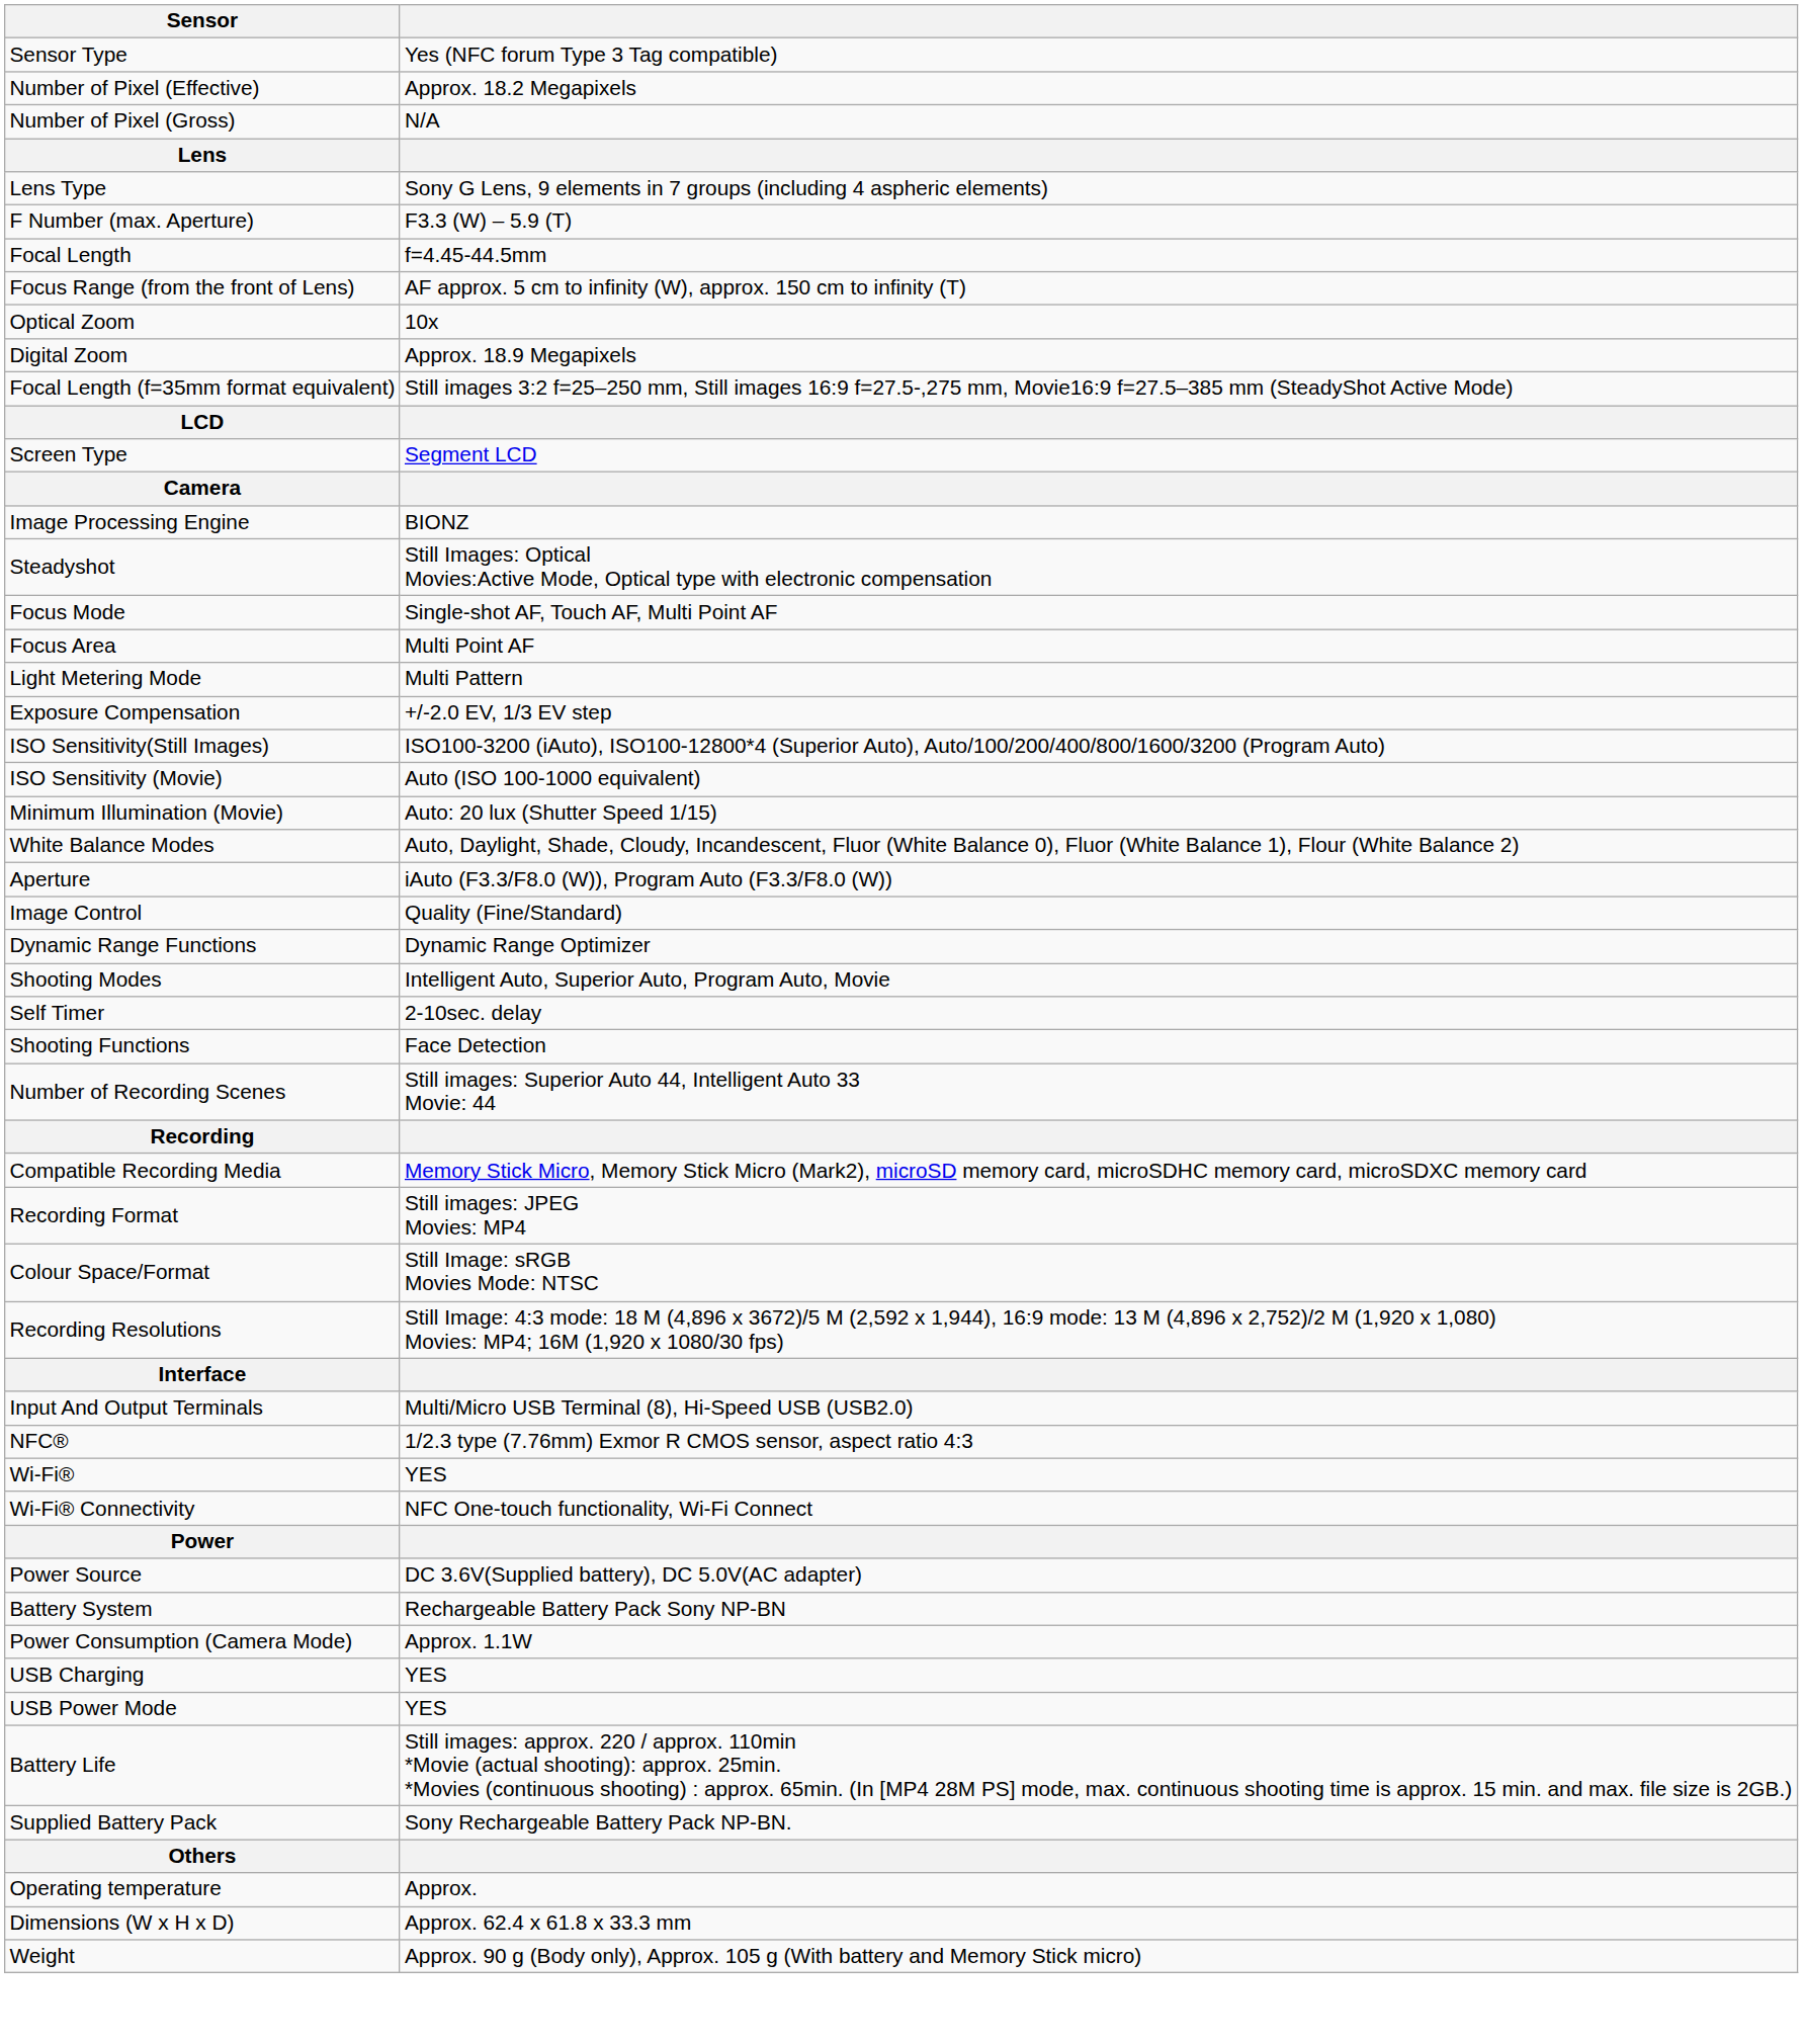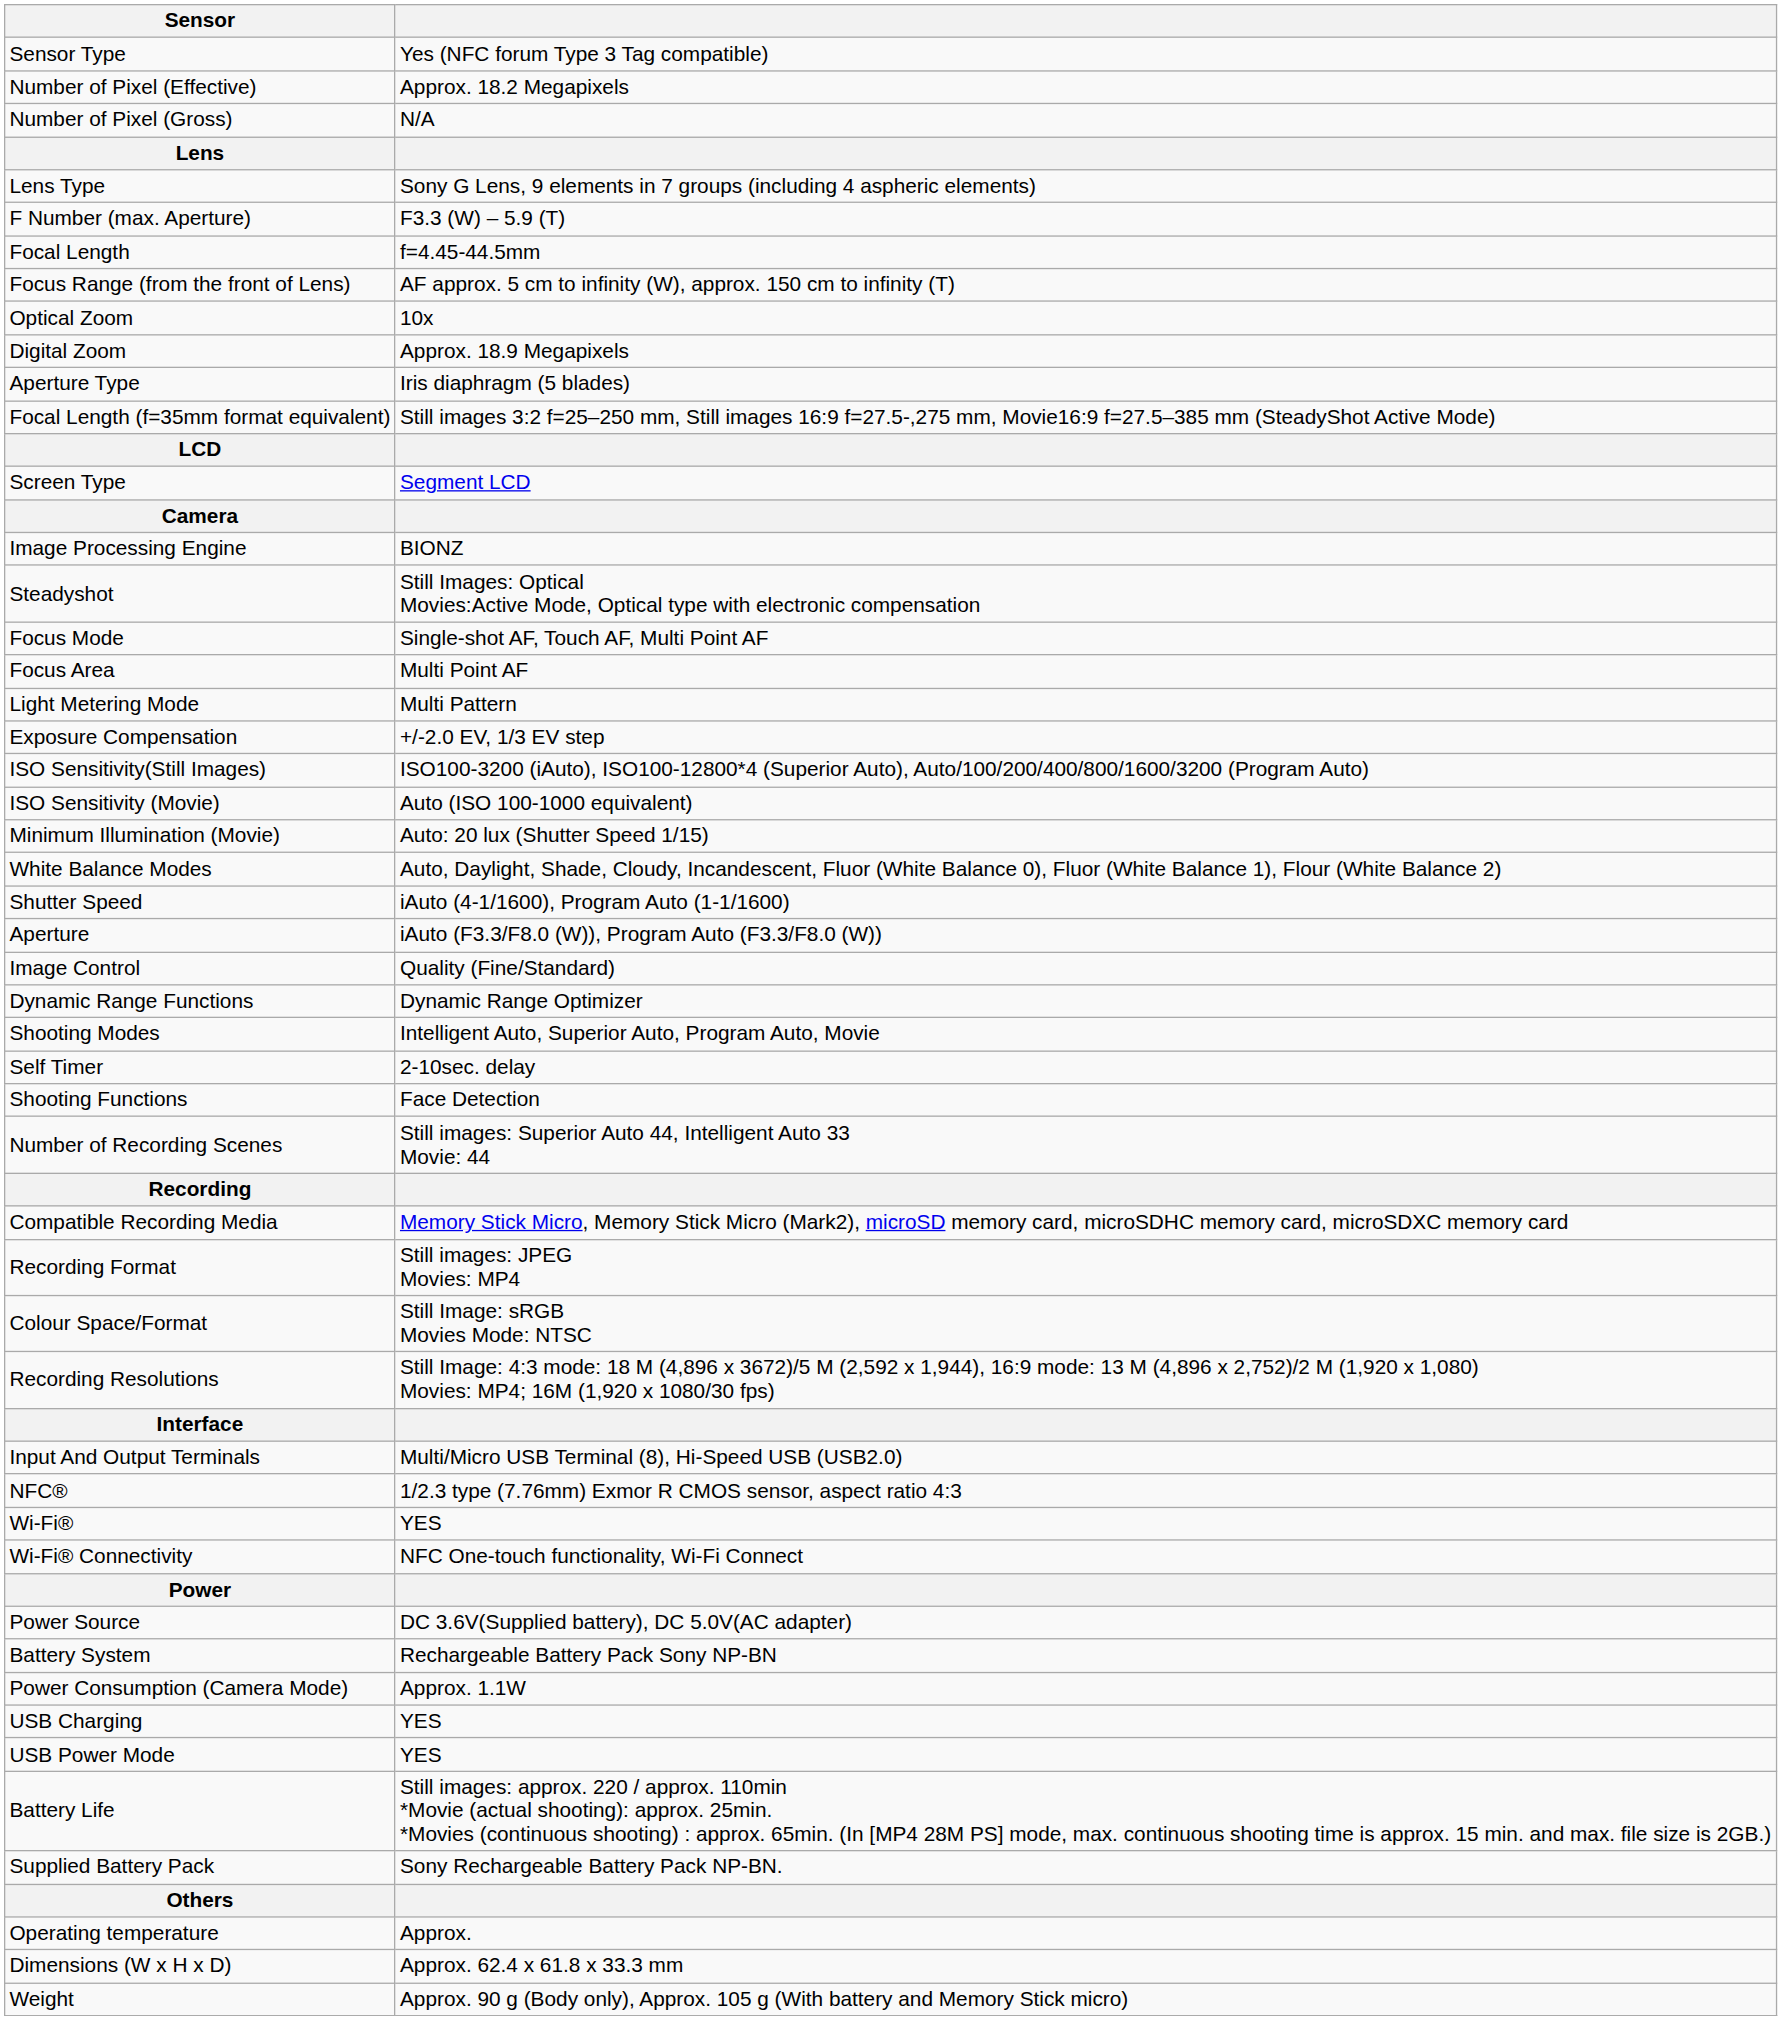+ row: Aperture Type | Iris diaphragm (5 blades)
+ row: Shutter Speed | iAuto (4-1/1600), Program Auto (1-1/1600)
